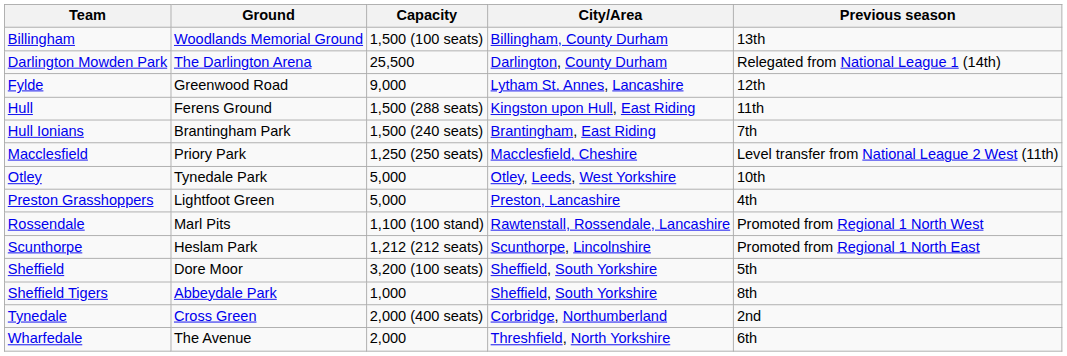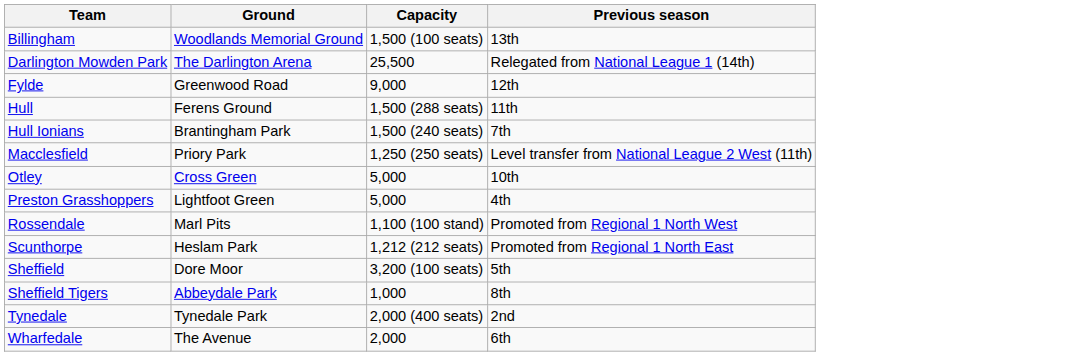- column: City/Area | Billingham, County Durham | Darlington, County Durham | Lytham St. Annes, Lancashire | Kingston upon Hull, East Riding | Brantingham, East Riding | Macclesfield, Cheshire | Otley, Leeds, West Yorkshire | Preston, Lancashire | Rawtenstall, Rossendale, Lancashire | Scunthorpe, Lincolnshire | Sheffield, South Yorkshire | Sheffield, South Yorkshire | Corbridge, Northumberland | Threshfield, North Yorkshire
Otley | Ground: Tynedale Park -> Cross Green
Tynedale | Ground: Cross Green -> Tynedale Park
